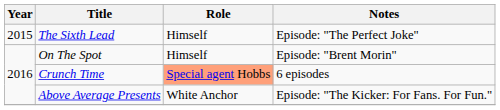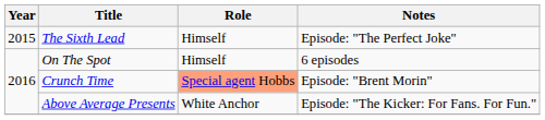On The Spot | Notes: Episode: "Brent Morin" -> 6 episodes
Crunch Time | Notes: 6 episodes -> Episode: "Brent Morin"
